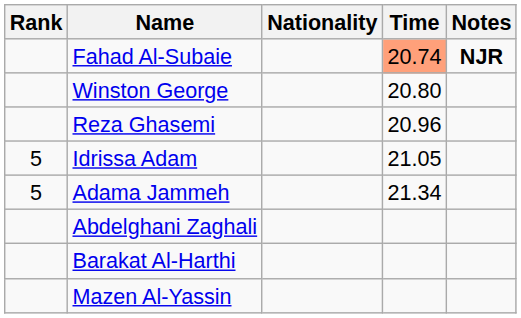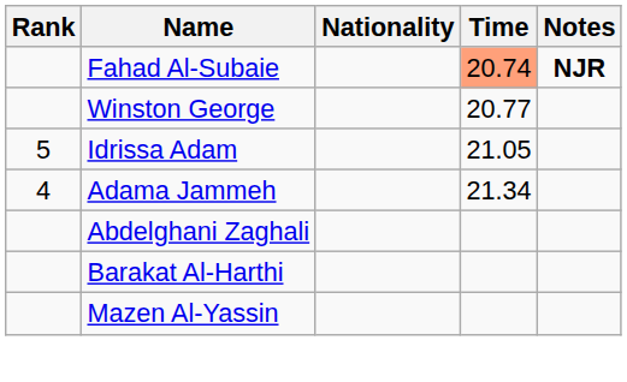Winston George | Time: 20.80 -> 20.77
- row: Reza Ghasemi | 20.96
Adama Jammeh | Rank: 5 -> 4
